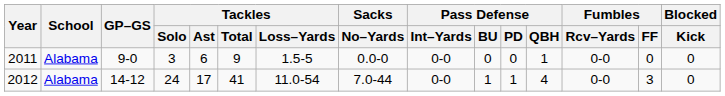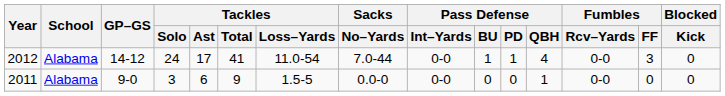rows swapped: 2011 <-> 2012
